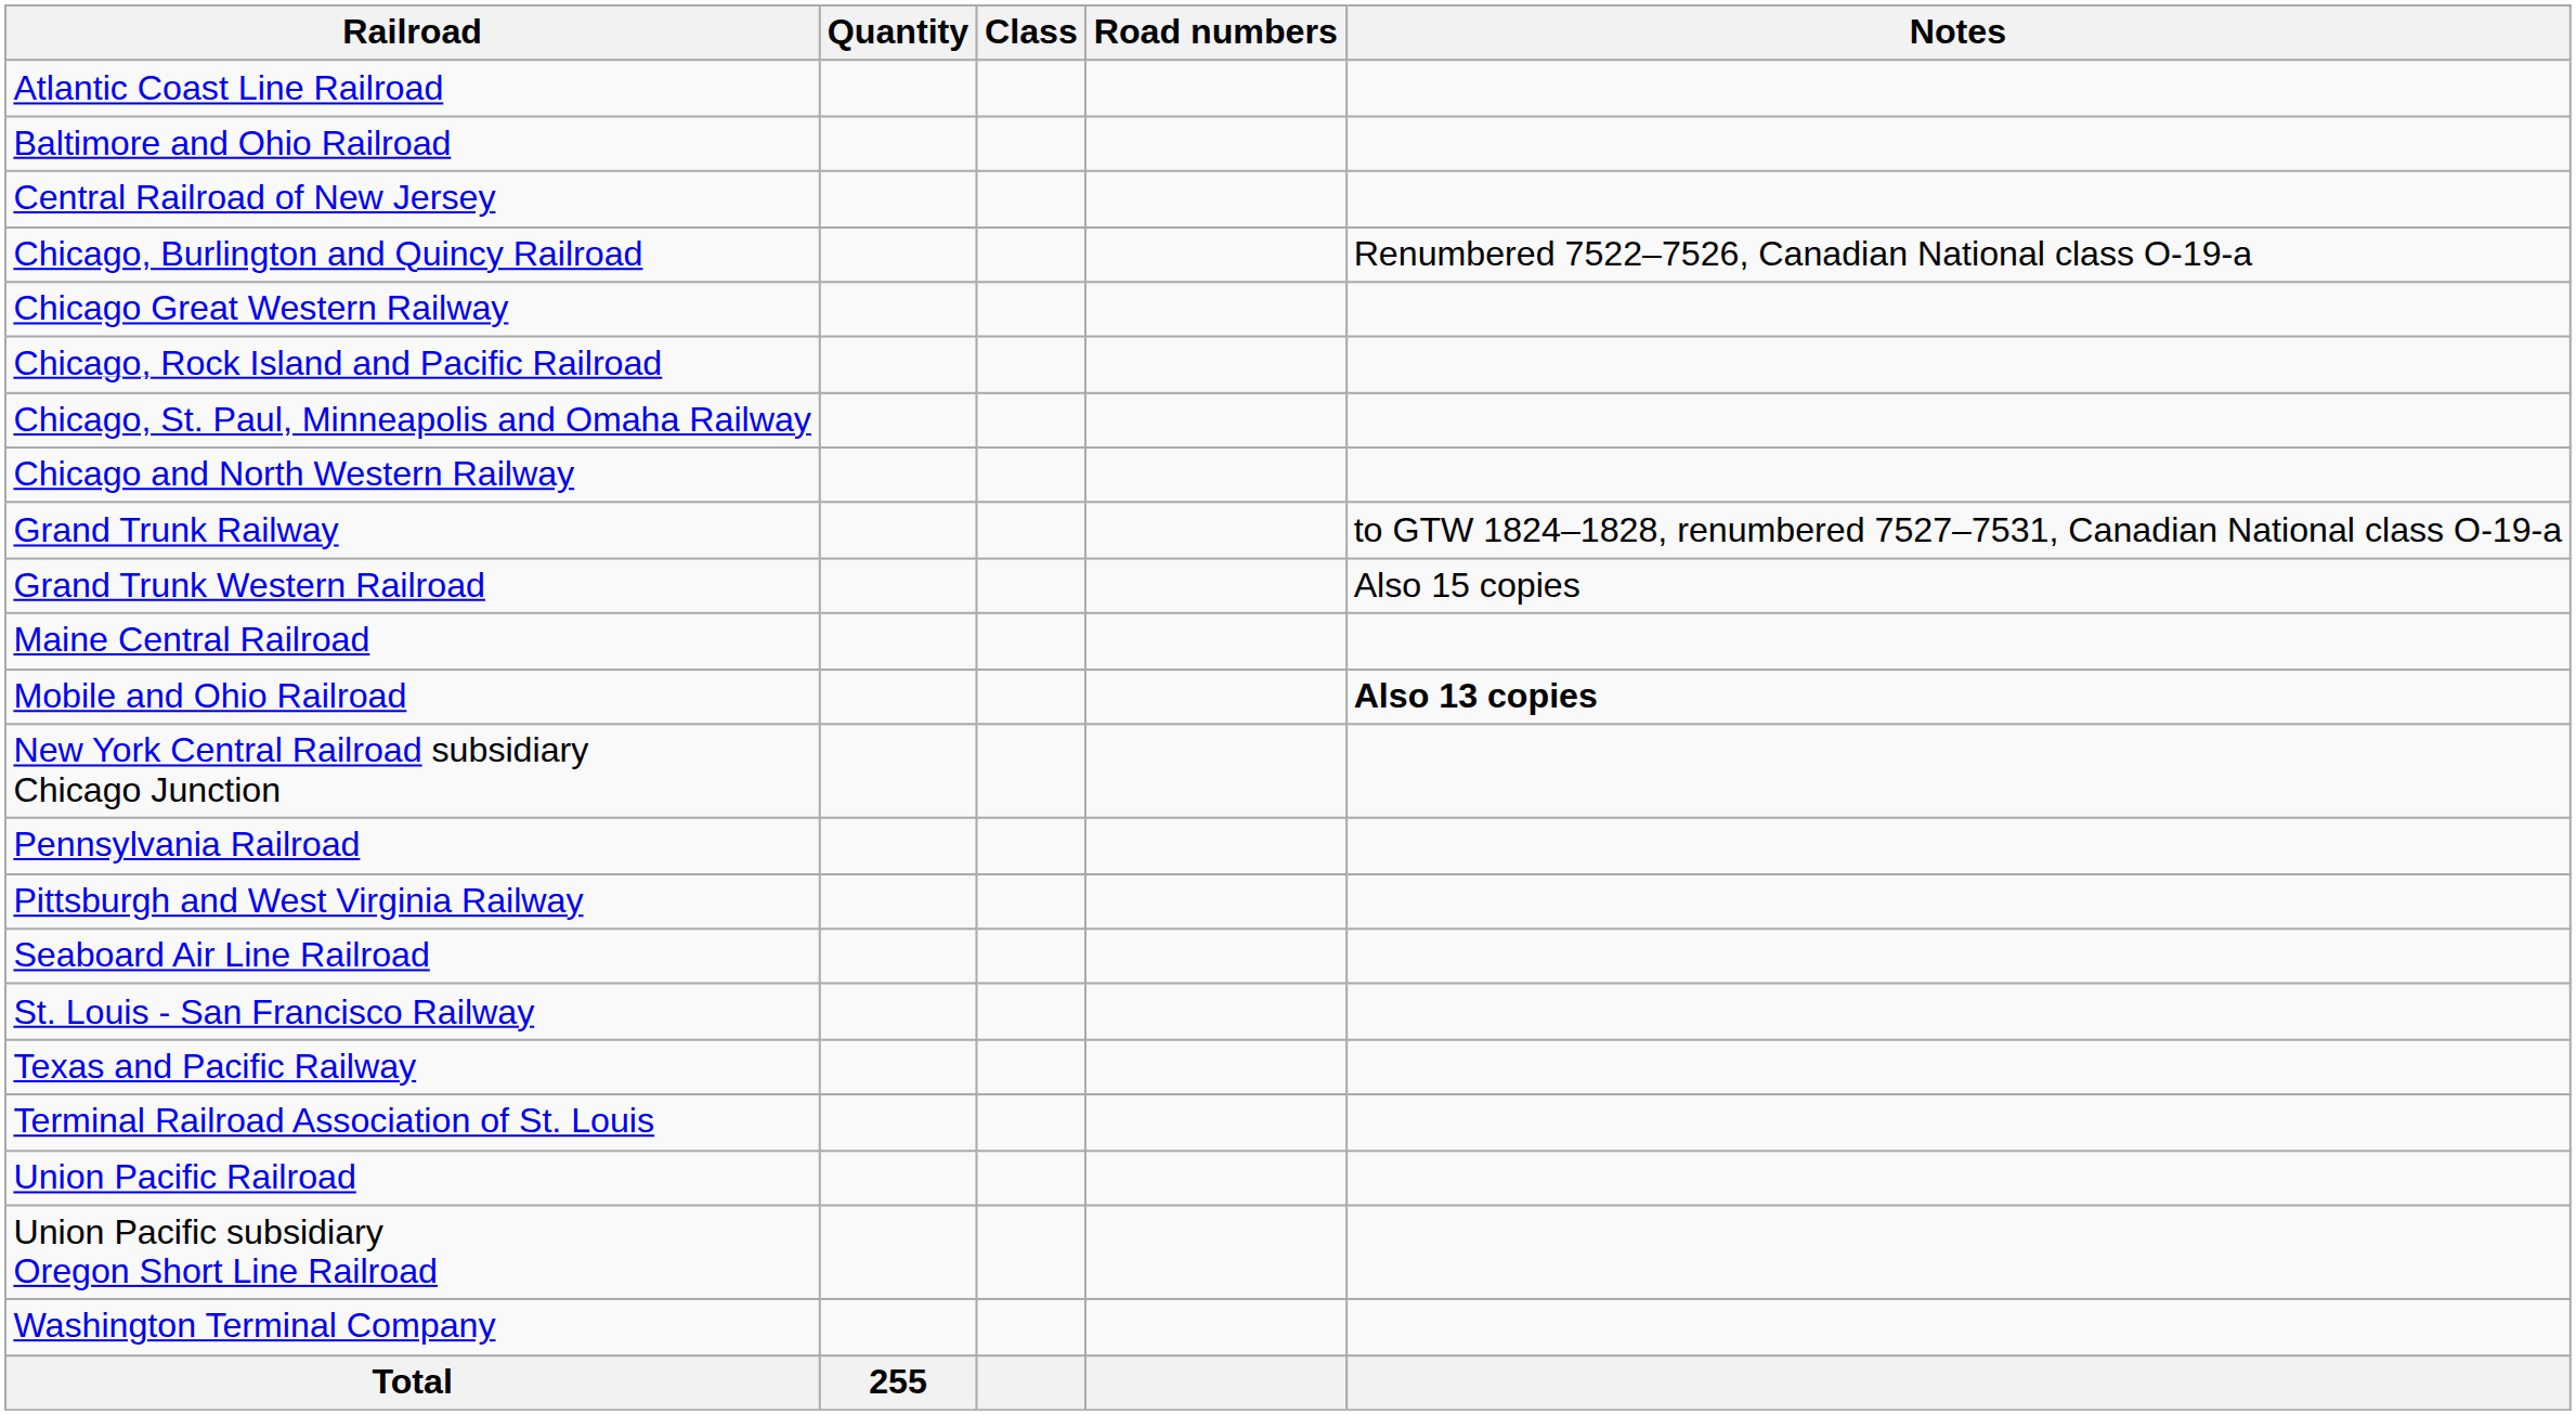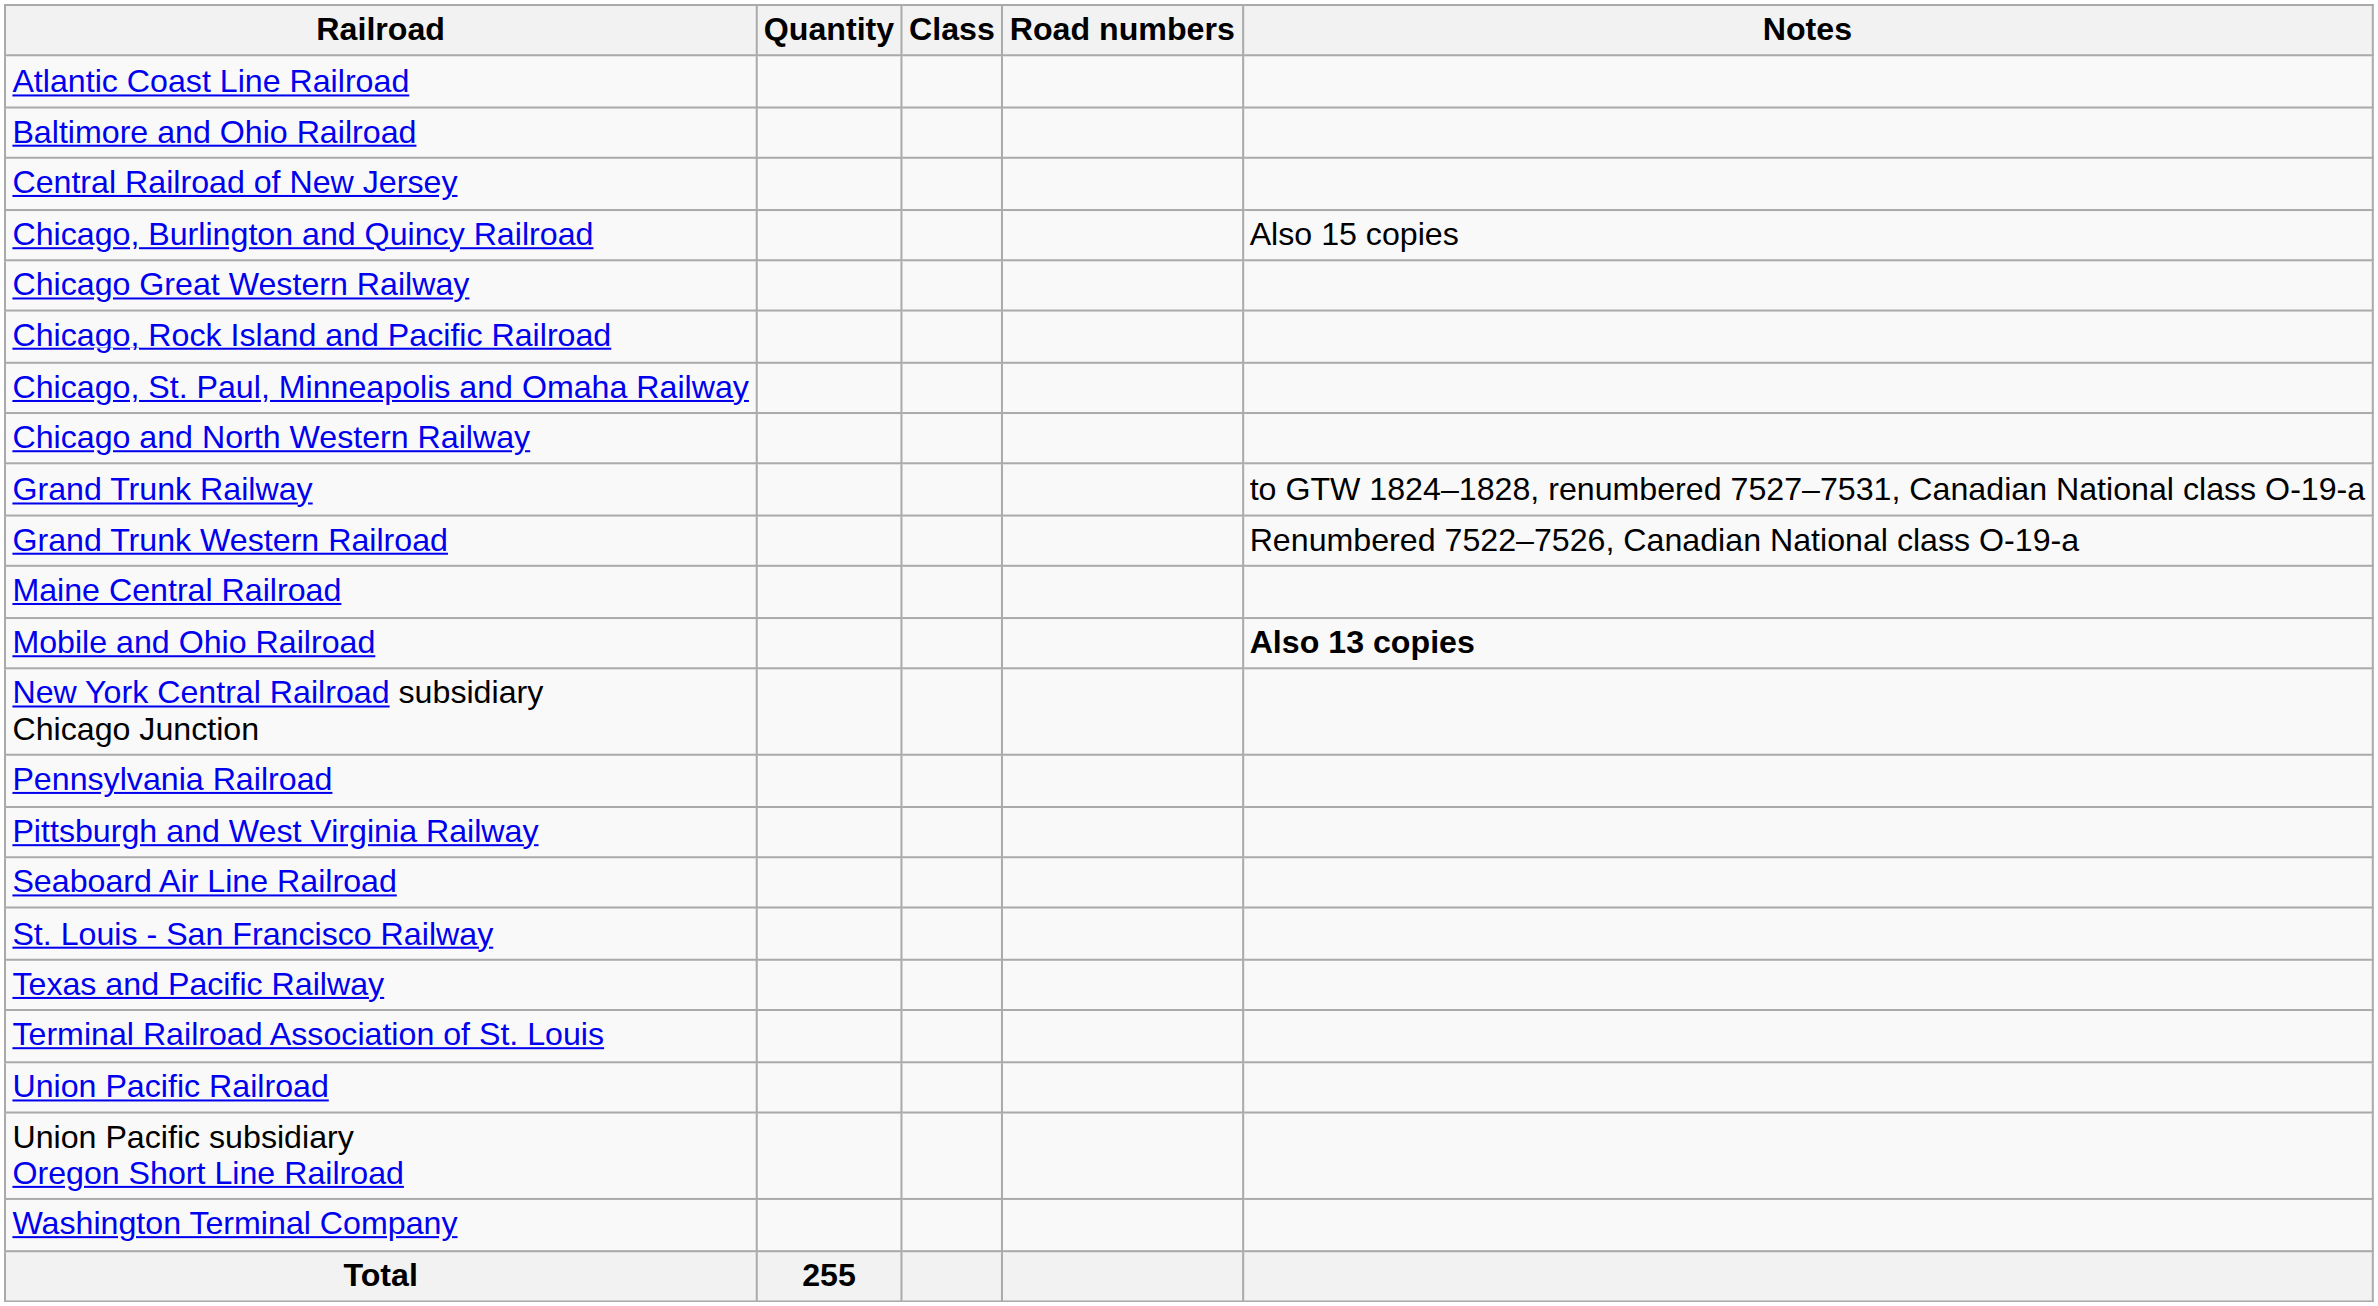Chicago, Burlington and Quincy Railroad | Notes: Renumbered 7522–7526, Canadian National class O-19-a -> Also 15 copies
Grand Trunk Western Railroad | Notes: Also 15 copies -> Renumbered 7522–7526, Canadian National class O-19-a
